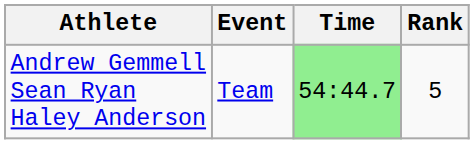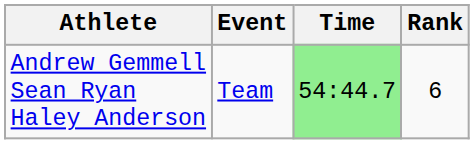Andrew Gemmell Sean Ryan Haley Anderson | Rank: 5 -> 6
